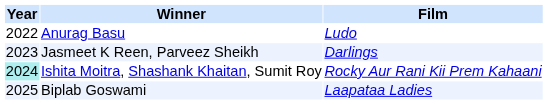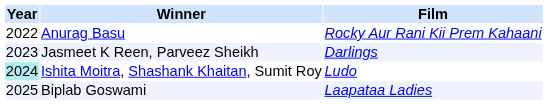Anurag Basu | Film: Ludo -> Rocky Aur Rani Kii Prem Kahaani
Ishita Moitra, Shashank Khaitan, Sumit Roy | Film: Rocky Aur Rani Kii Prem Kahaani -> Ludo
